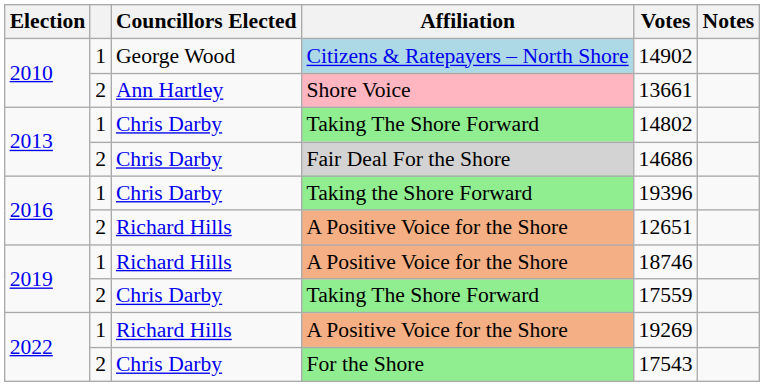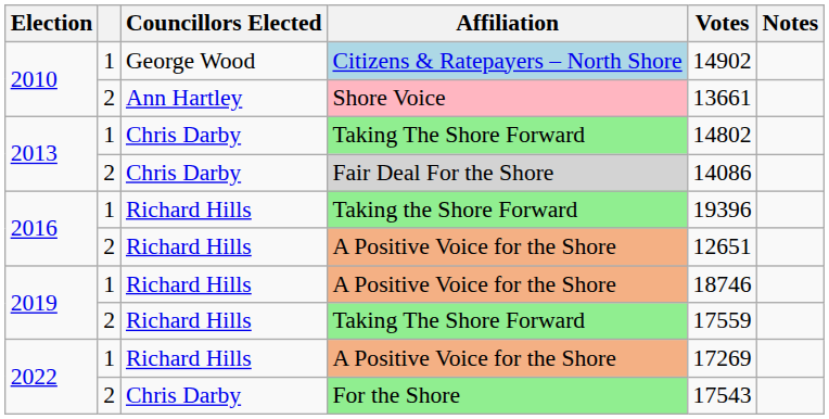Fair Deal For the Shore | Votes: 14686 -> 14086
Taking the Shore Forward | Councillors Elected: Chris Darby -> Richard Hills
2019 / Taking The Shore Forward | Councillors Elected: Chris Darby -> Richard Hills
2022 / A Positive Voice for the Shore | Votes: 19269 -> 17269
